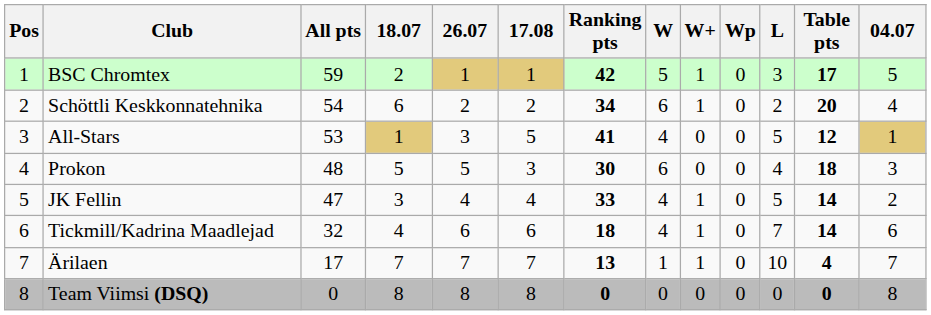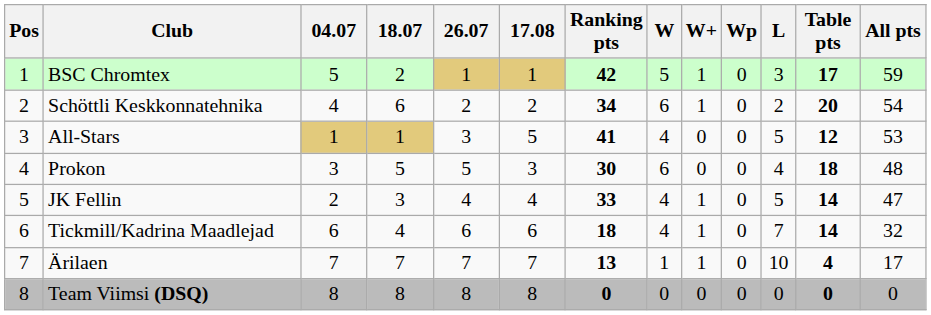columns swapped: 04.07 <-> All pts
